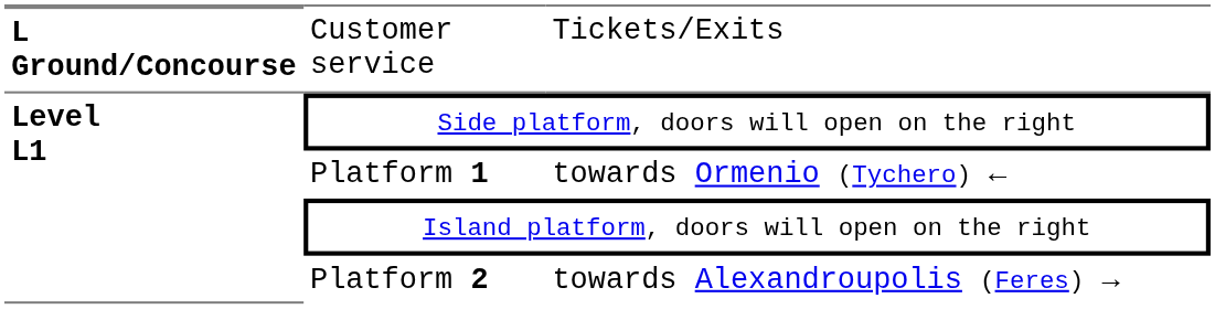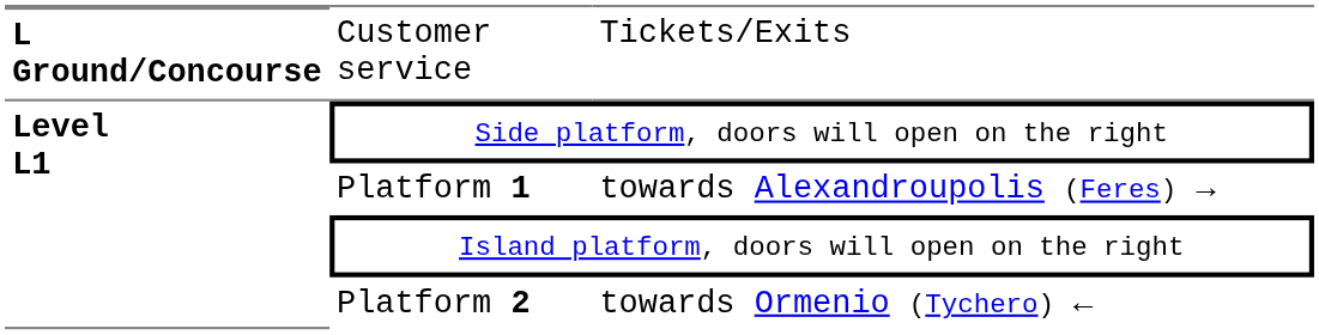Platform 1 | column 3: towards Ormenio (Tychero) ← -> towards Alexandroupolis (Feres) →
Platform 2 | column 3: towards Alexandroupolis (Feres) → -> towards Ormenio (Tychero) ←
